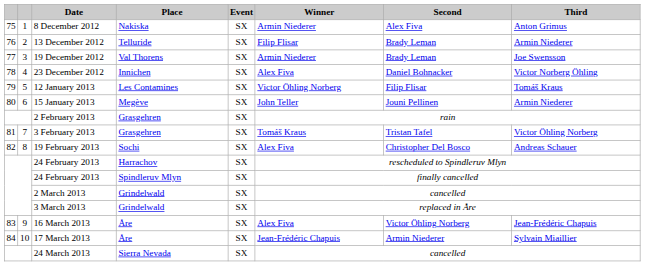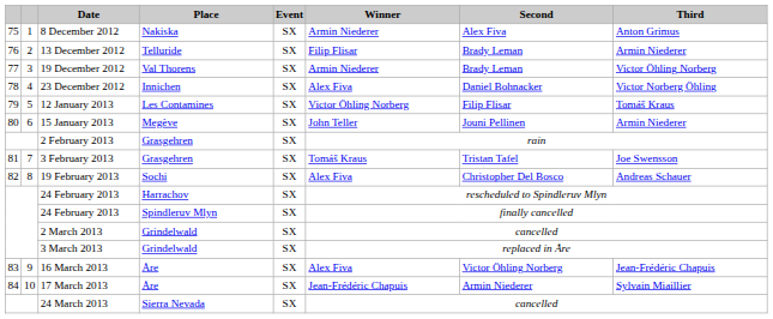19 December 2012 | Third: Joe Swensson -> Victor Öhling Norberg
3 February 2013 | Third: Victor Öhling Norberg -> Joe Swensson
